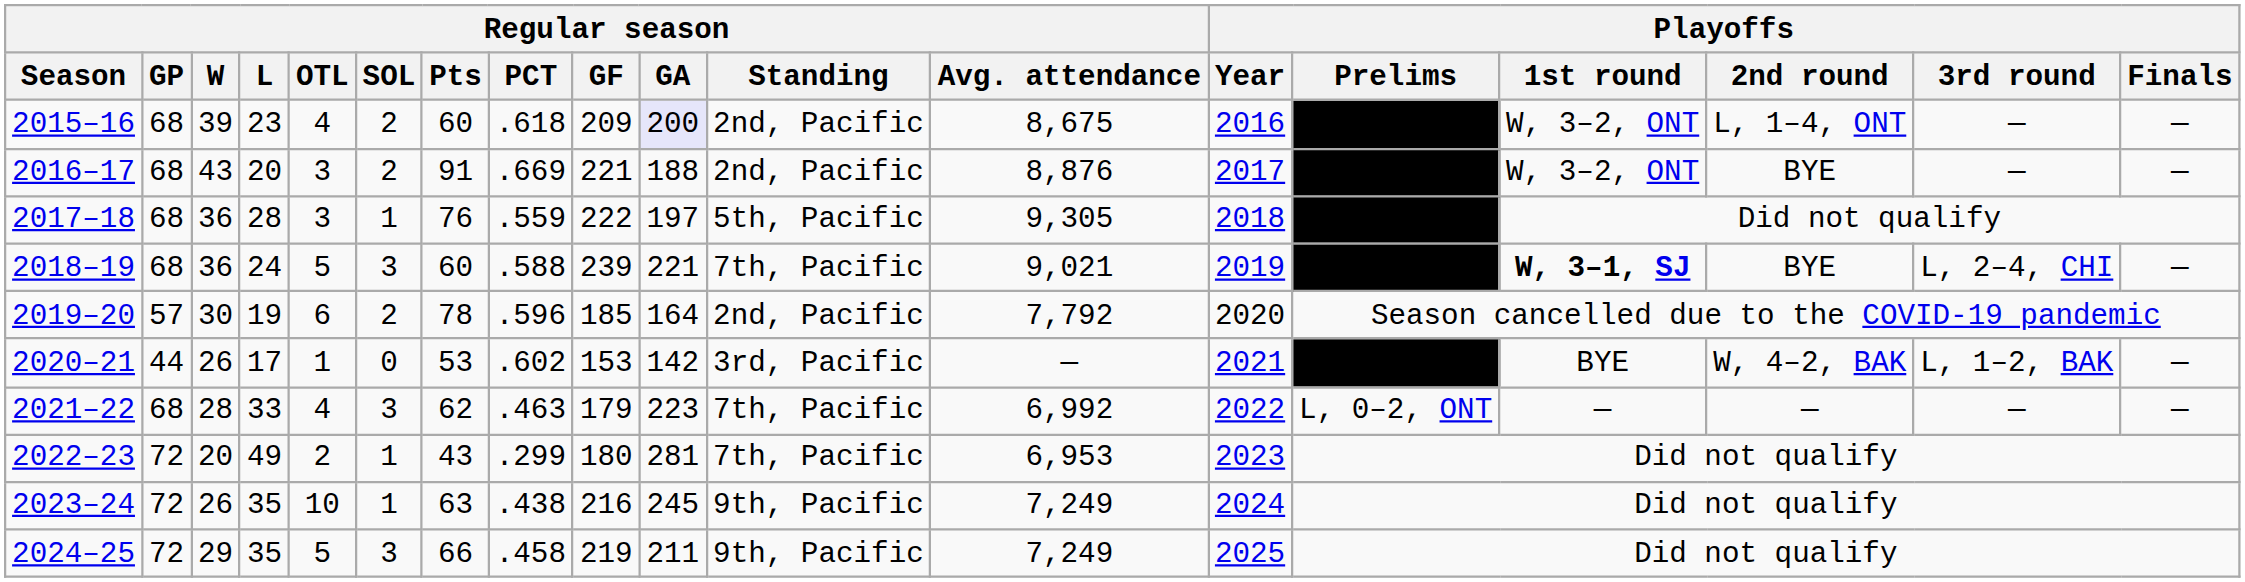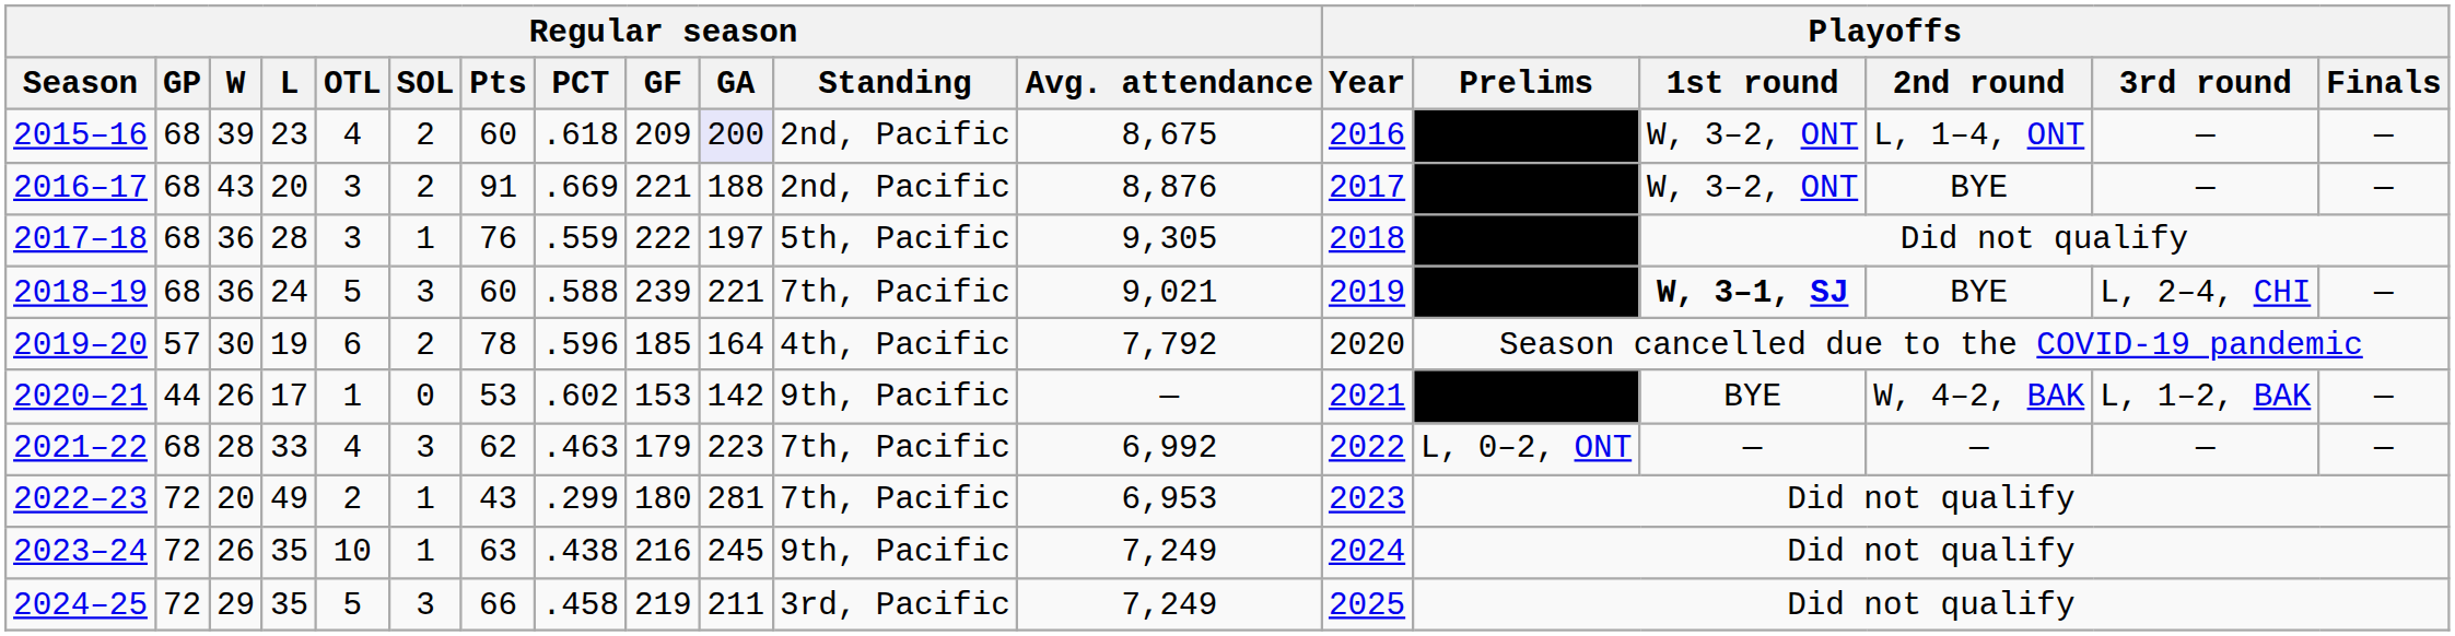2019–20 | Regular season / Standing: 2nd, Pacific -> 4th, Pacific
2020–21 | Regular season / Standing: 3rd, Pacific -> 9th, Pacific
2024–25 | Regular season / Standing: 9th, Pacific -> 3rd, Pacific
